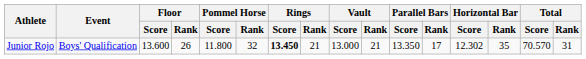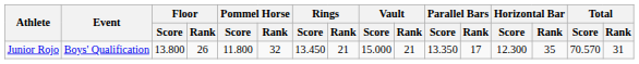Junior Rojo | Floor / Score: 13.600 -> 13.800
Junior Rojo | Rings / Score: bold -> normal
Junior Rojo | Vault / Score: 13.000 -> 15.000
Junior Rojo | Horizontal Bar / Score: 12.302 -> 12.300
